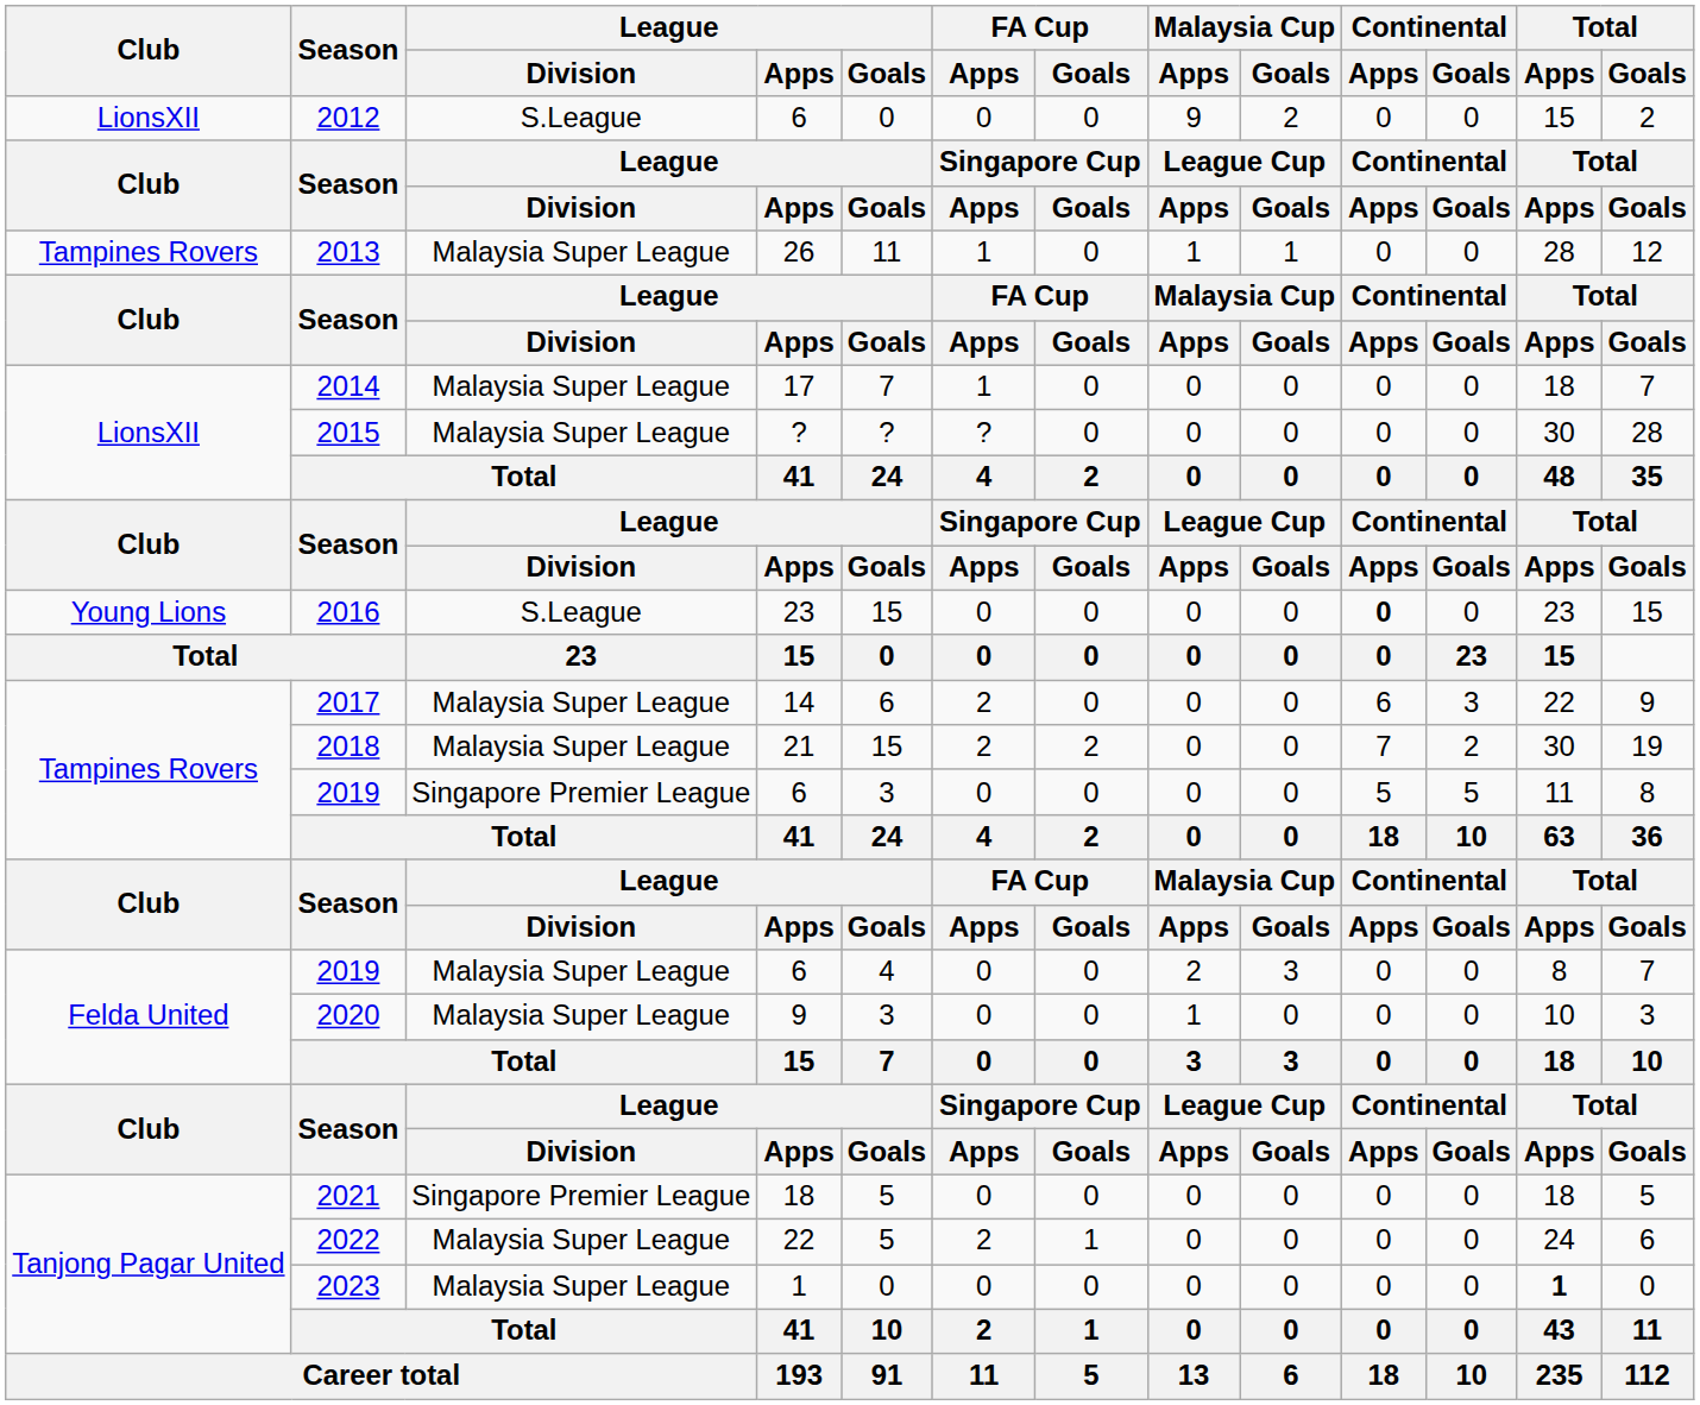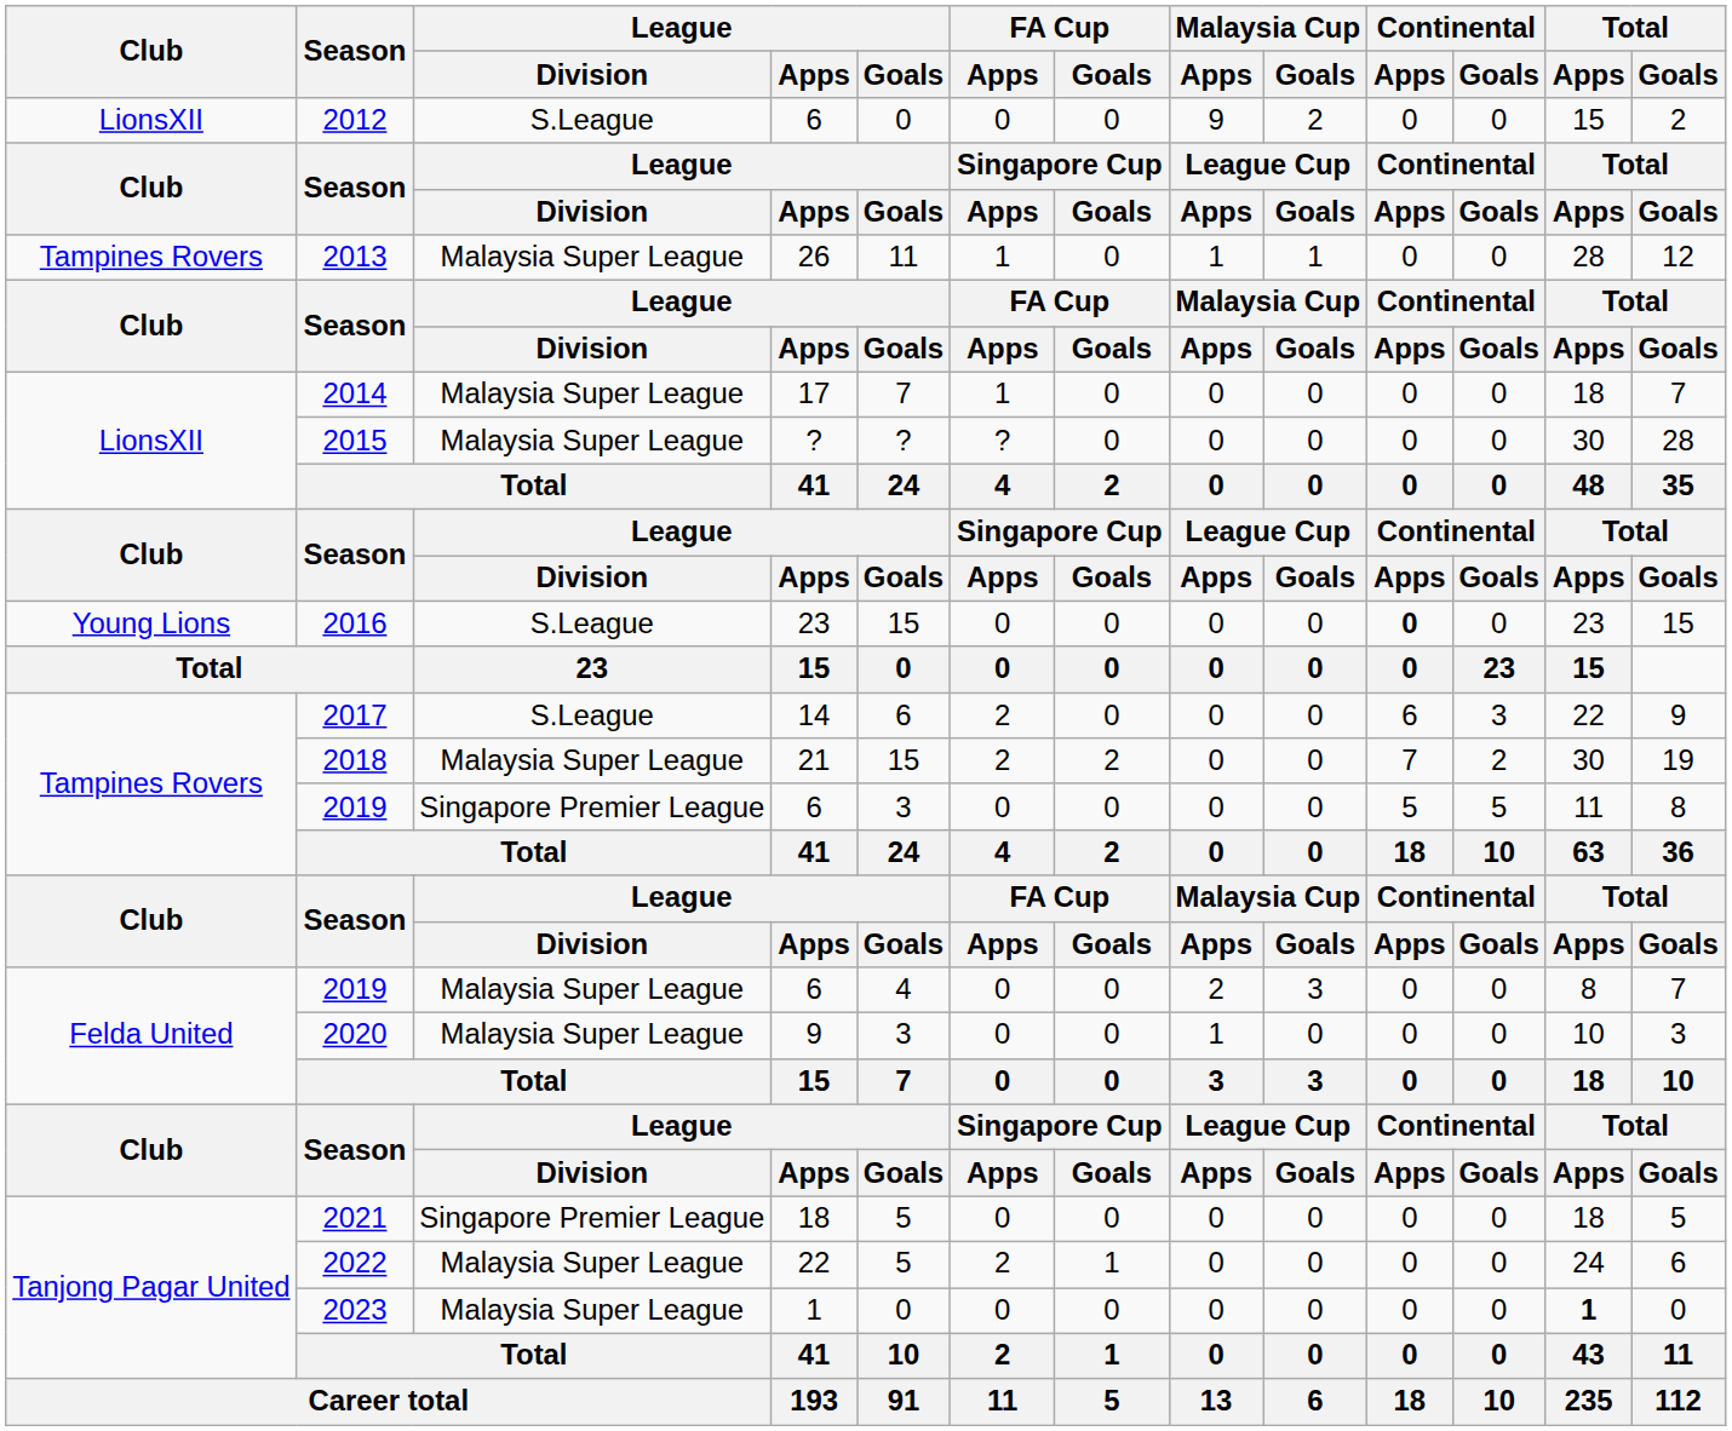2017 | League / Division: Malaysia Super League -> S.League
